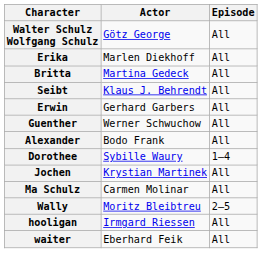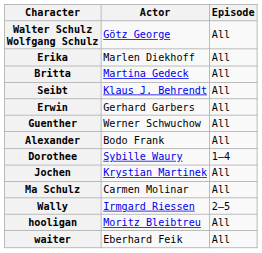Wally | Actor: Moritz Bleibtreu -> Irmgard Riessen
hooligan | Actor: Irmgard Riessen -> Moritz Bleibtreu
